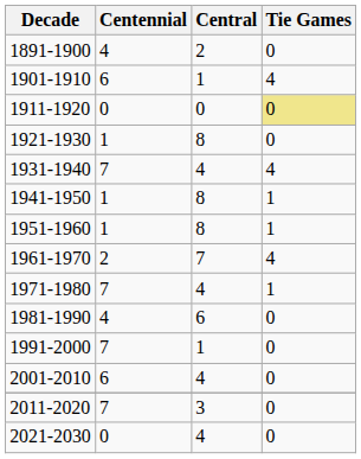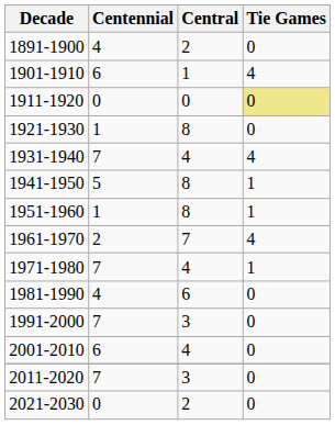1941-1950 | Centennial: 1 -> 5
1991-2000 | Central: 1 -> 3
2021-2030 | Central: 4 -> 2
